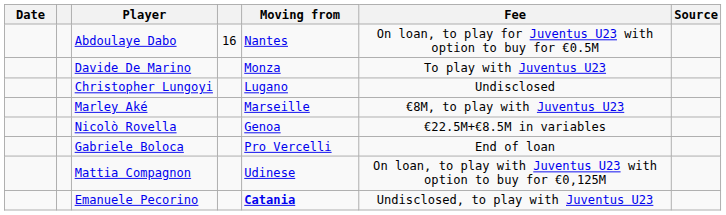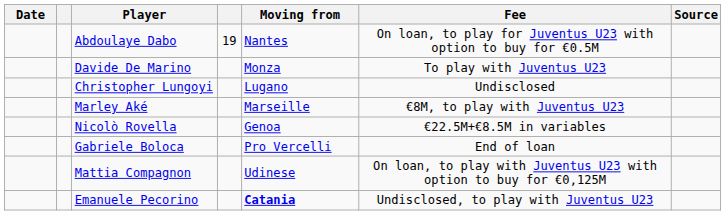Abdoulaye Dabo | column 4: 16 -> 19
